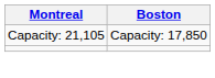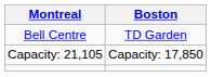+ row: Bell Centre | TD Garden
